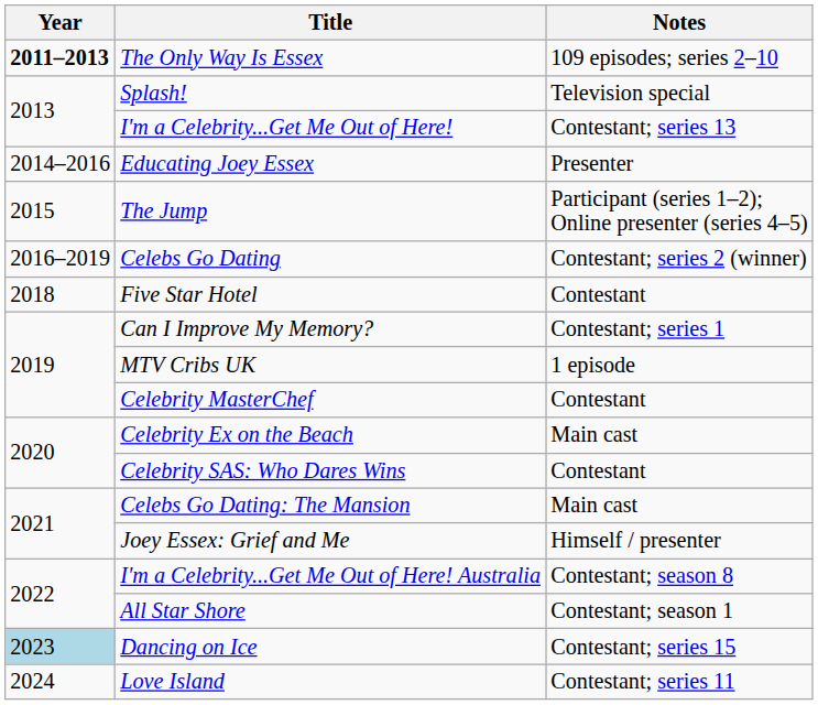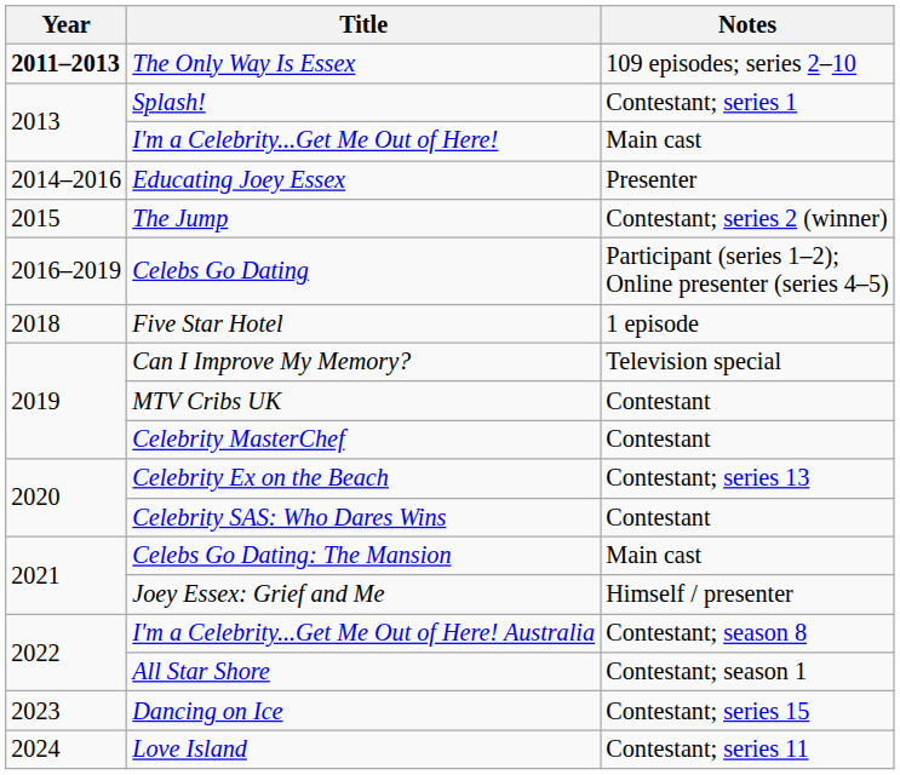Splash! | Notes: Television special -> Contestant; series 1
I'm a Celebrity...Get Me Out of Here! | Notes: Contestant; series 13 -> Main cast
The Jump | Notes: Participant (series 1–2); Online presenter (series 4–5) -> Contestant; series 2 (winner)
Celebs Go Dating | Notes: Contestant; series 2 (winner) -> Participant (series 1–2); Online presenter (series 4–5)
Five Star Hotel | Notes: Contestant -> 1 episode
Can I Improve My Memory? | Notes: Contestant; series 1 -> Television special
MTV Cribs UK | Notes: 1 episode -> Contestant
Celebrity Ex on the Beach | Notes: Main cast -> Contestant; series 13
Dancing on Ice | Year: lightblue background -> no background
